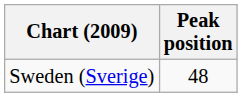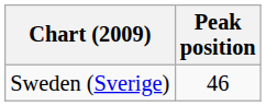Sweden (Sverige) | Peak position: 48 -> 46
